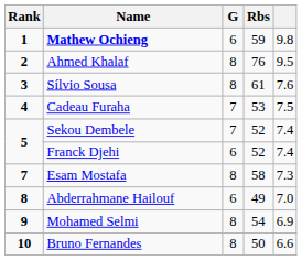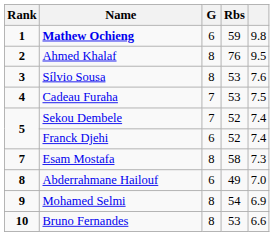Sílvio Sousa | Rbs: 61 -> 53
Bruno Fernandes | Rbs: 50 -> 53
